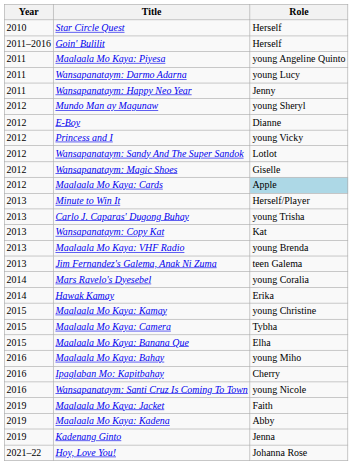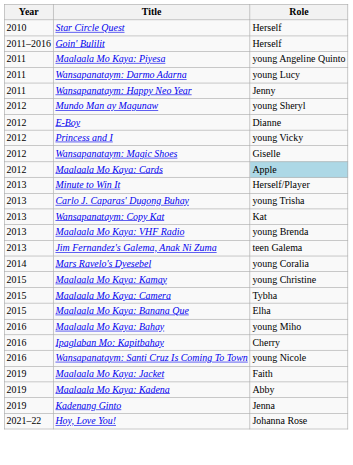- row: 2012 | Wansapanataym: Sandy And The Super Sandok | Lotlot
- row: 2014 | Hawak Kamay | Erika
